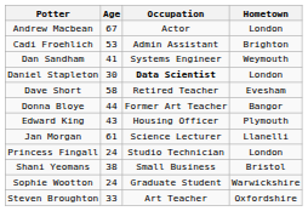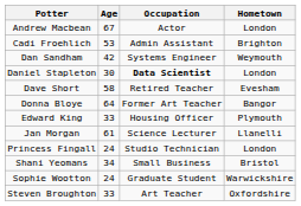Dan Sandham | Age: 41 -> 42
Donna Bloye | Age: 44 -> 64
Edward King | Age: 43 -> 33
Shani Yeomans | Age: 38 -> 34
